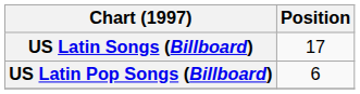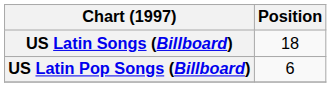US Latin Songs (Billboard) | Position: 17 -> 18
